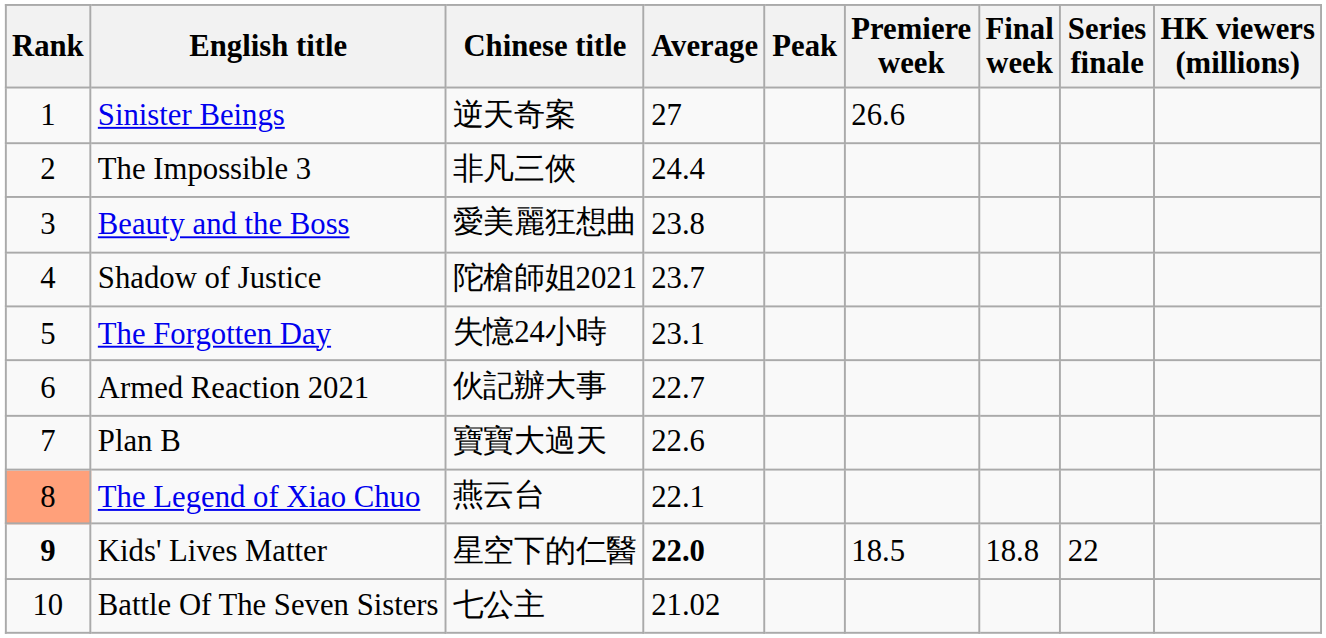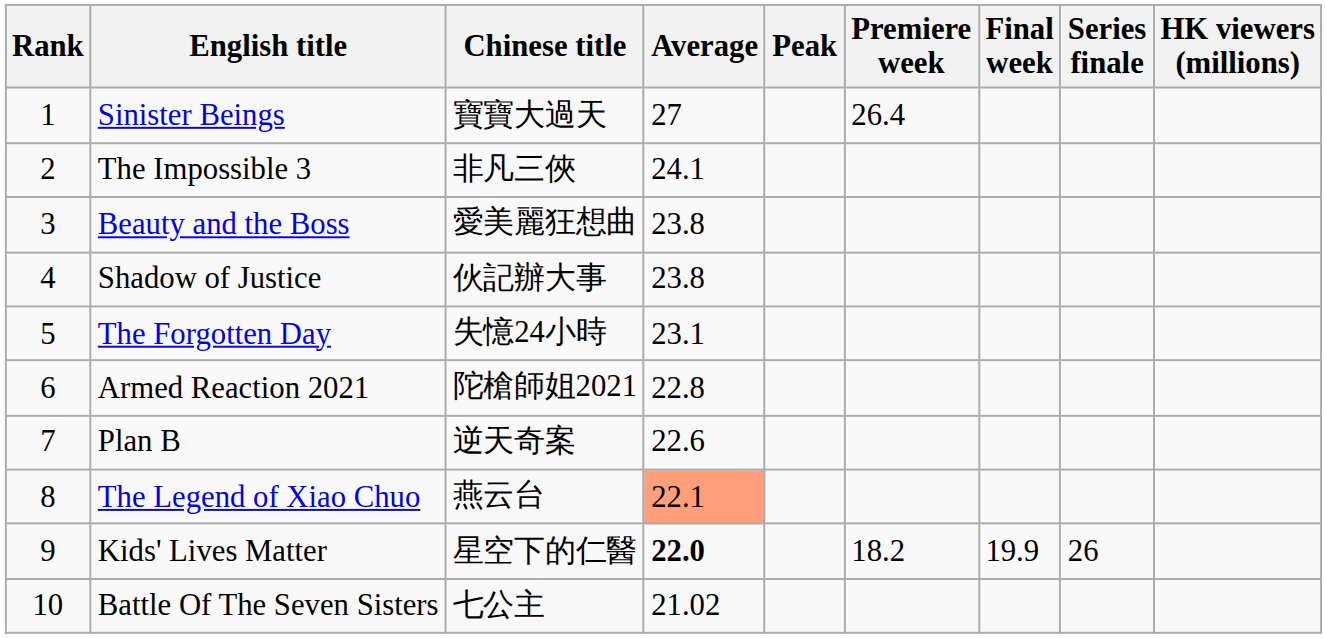Sinister Beings | Chinese title: 逆天奇案 -> 寶寶大過天
Sinister Beings | Premiere week: 26.6 -> 26.4
The Impossible 3 | Average: 24.4 -> 24.1
Shadow of Justice | Chinese title: 陀槍師姐2021 -> 伙記辦大事
Shadow of Justice | Average: 23.7 -> 23.8
Armed Reaction 2021 | Chinese title: 伙記辦大事 -> 陀槍師姐2021
Armed Reaction 2021 | Average: 22.7 -> 22.8
Plan B | Chinese title: 寶寶大過天 -> 逆天奇案
The Legend of Xiao Chuo | Rank: lightsalmon background -> no background
The Legend of Xiao Chuo | Average: no background -> lightsalmon background
Kids' Lives Matter | Rank: bold -> normal
Kids' Lives Matter | Premiere week: 18.5 -> 18.2
Kids' Lives Matter | Final week: 18.8 -> 19.9
Kids' Lives Matter | Series finale: 22 -> 26
